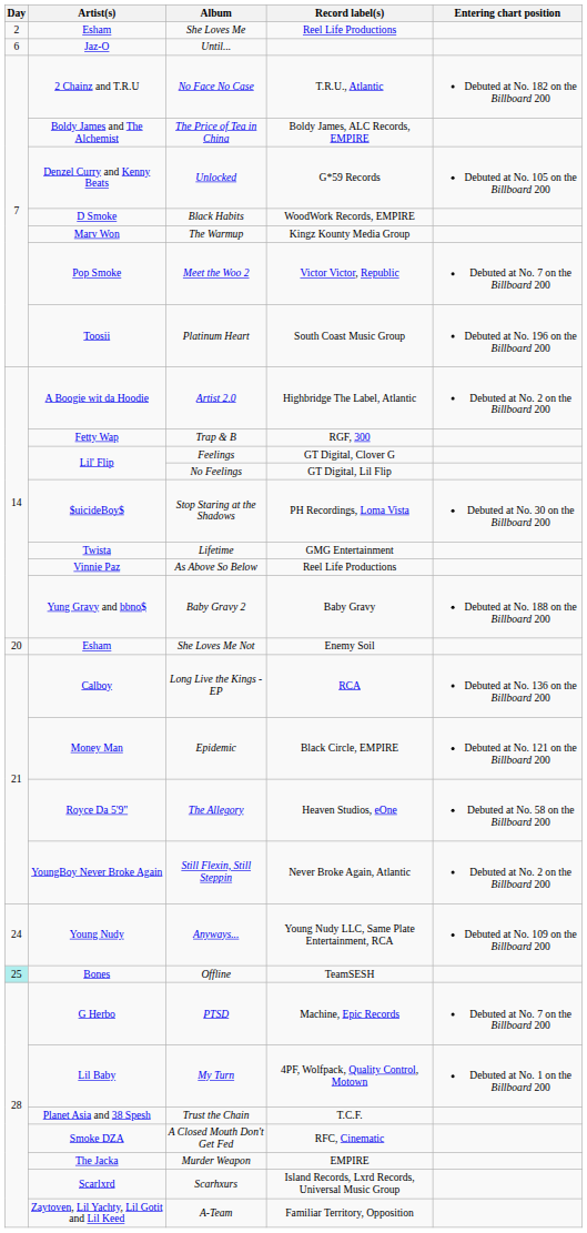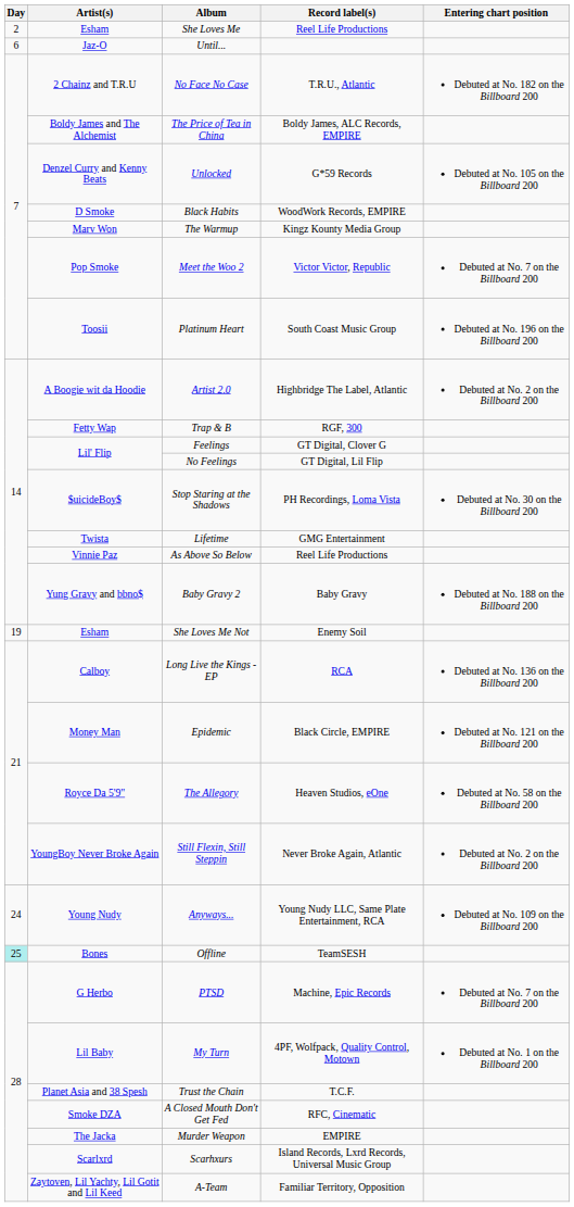She Loves Me Not | Day: 20 -> 19
